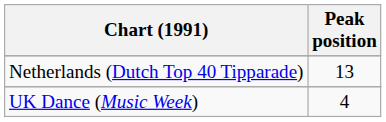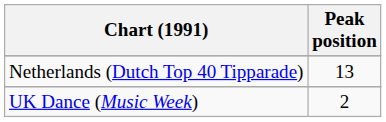UK Dance (Music Week) | Peak position: 4 -> 2
